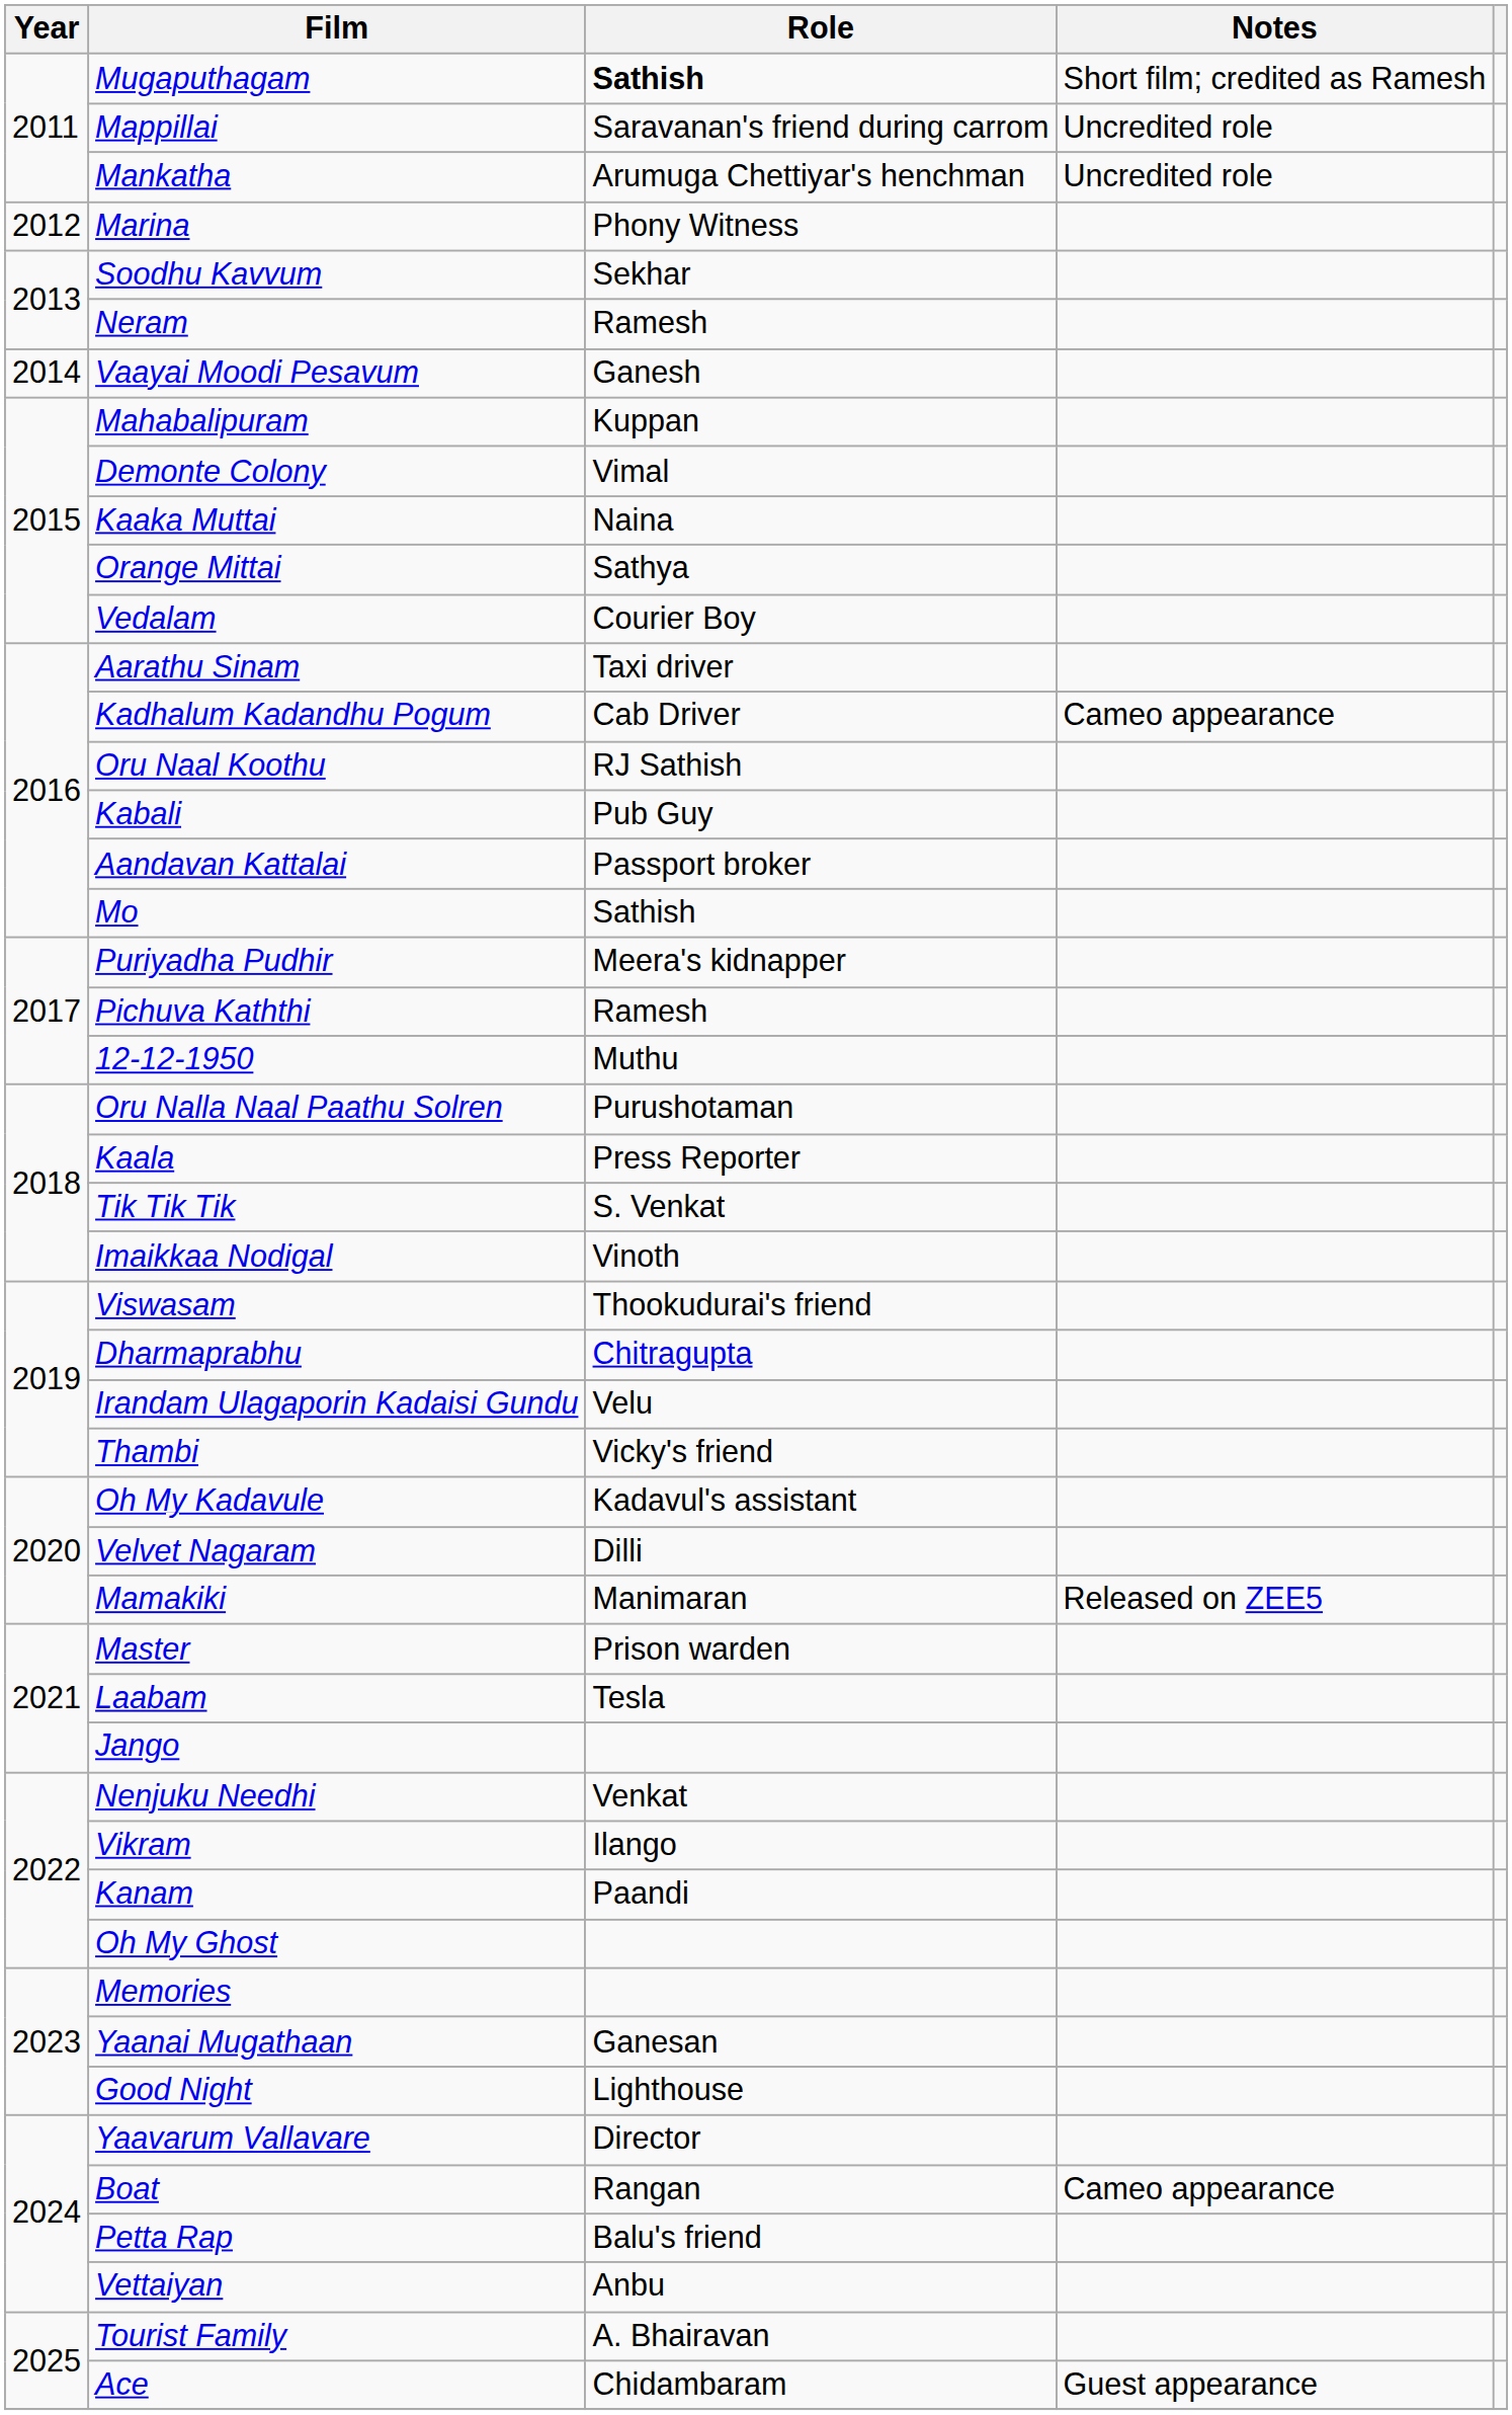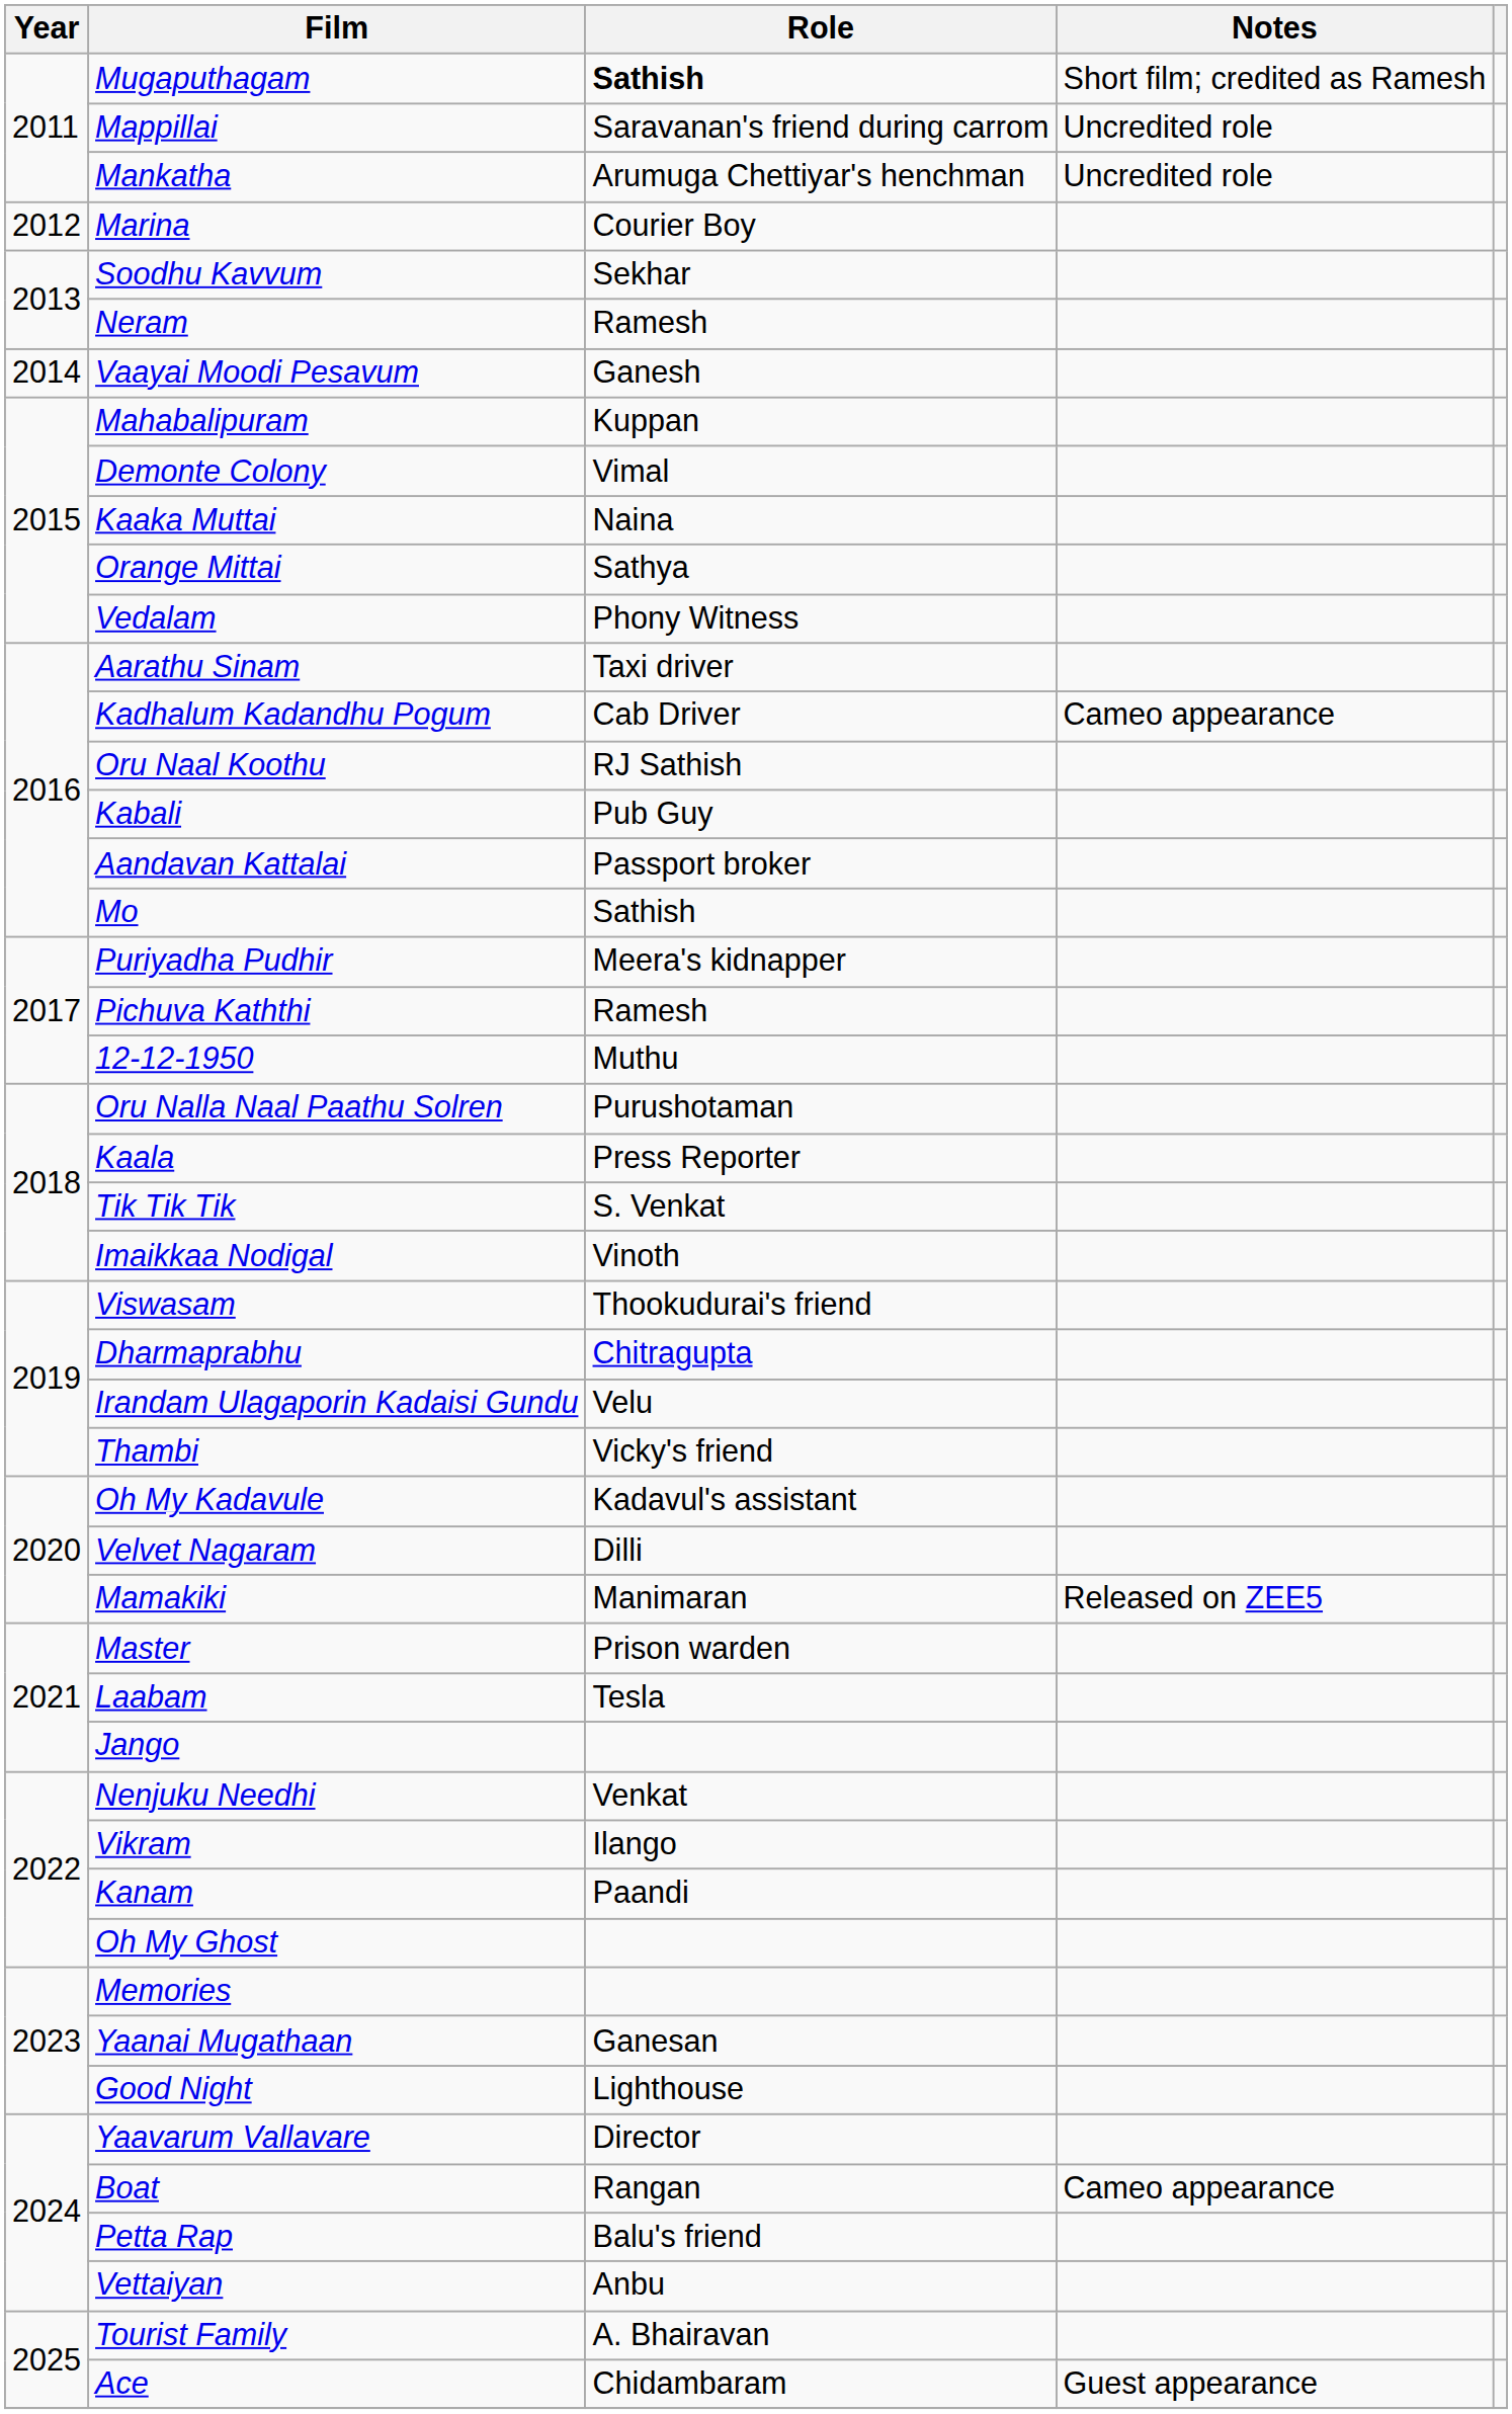Marina | Role: Phony Witness -> Courier Boy
Vedalam | Role: Courier Boy -> Phony Witness
